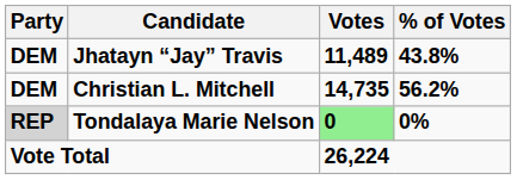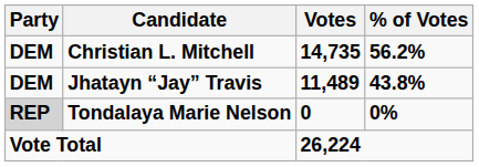rows swapped: Christian L. Mitchell <-> Jhatayn “Jay” Travis
Tondalaya Marie Nelson | Votes: lightgreen background -> no background
